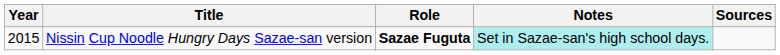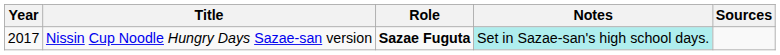Nissin Cup Noodle Hungry Days Sazae-san version | Year: 2015 -> 2017
